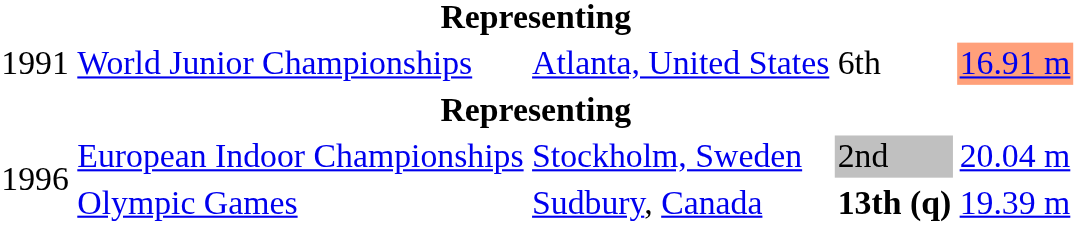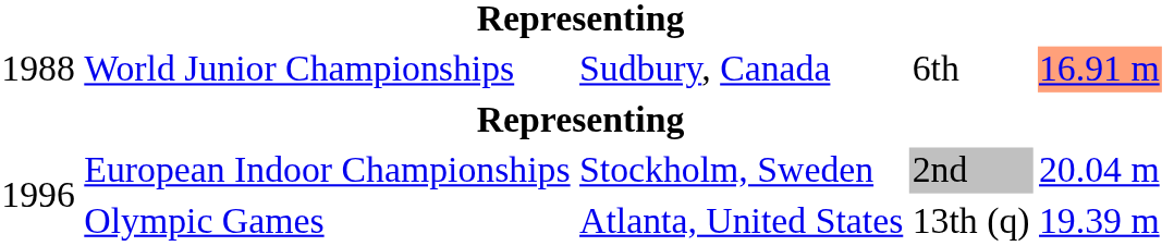World Junior Championships | column 1: 1991 -> 1988
World Junior Championships | column 3: Atlanta, United States -> Sudbury, Canada
Olympic Games | column 3: Sudbury, Canada -> Atlanta, United States
Olympic Games | column 4: bold -> normal
